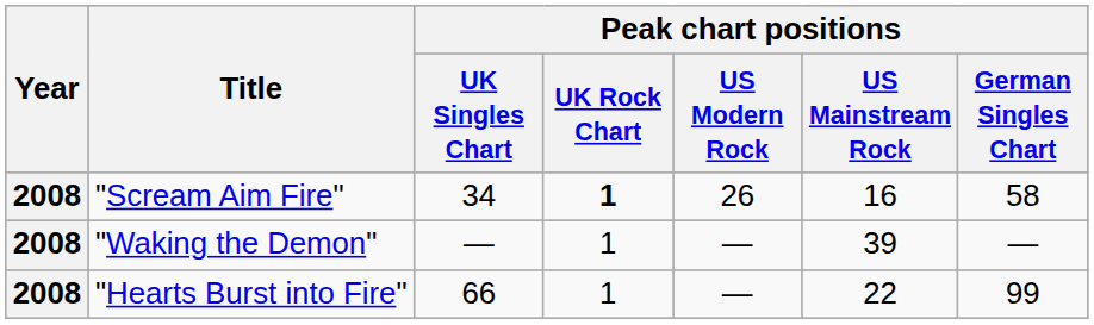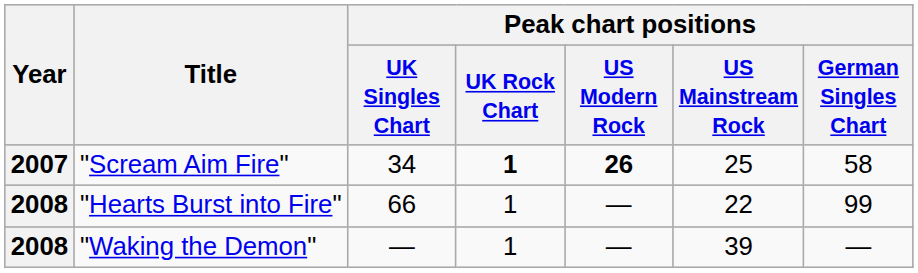"Scream Aim Fire" | Year: 2008 -> 2007
"Scream Aim Fire" | Peak chart positions / US Modern Rock: normal -> bold
"Scream Aim Fire" | Peak chart positions / US Mainstream Rock: 16 -> 25
rows swapped: "Hearts Burst into Fire" <-> "Waking the Demon"
